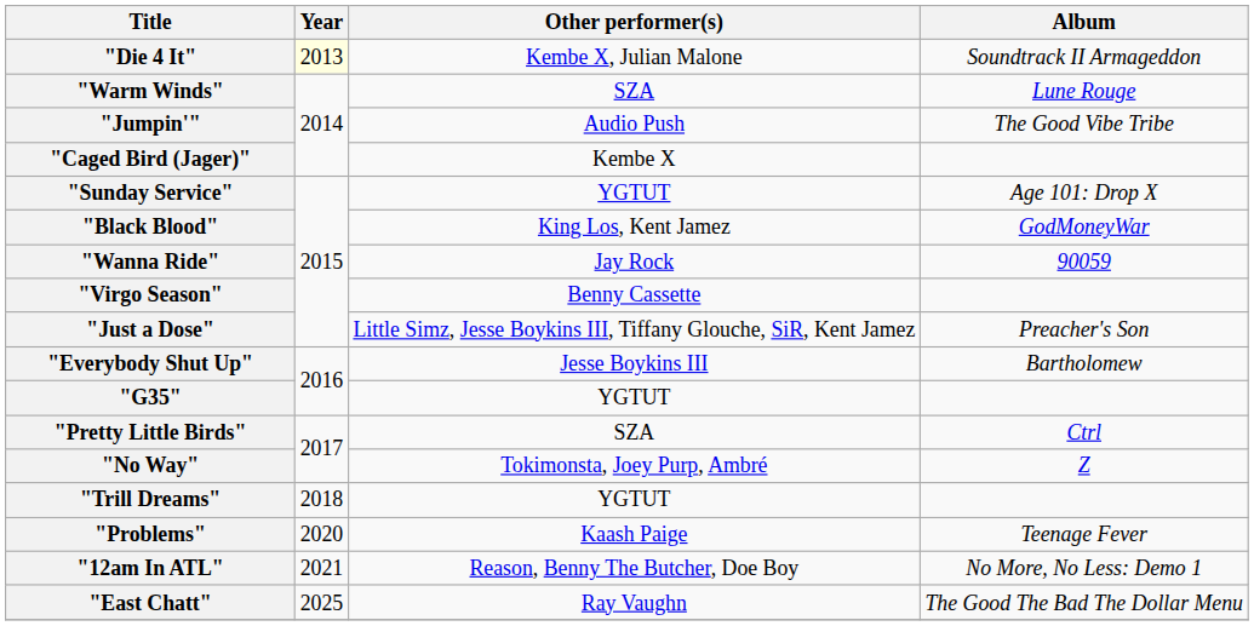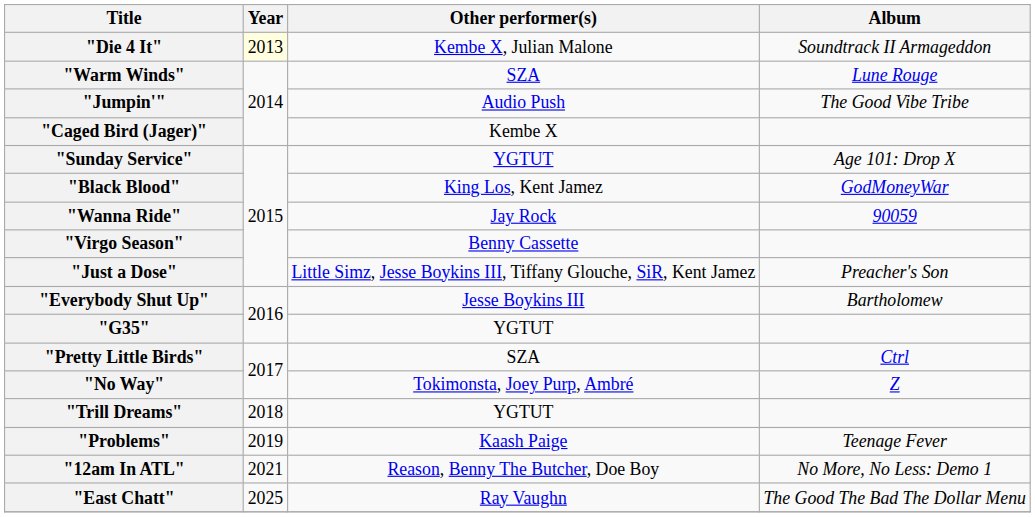"Problems" | Year: 2020 -> 2019
